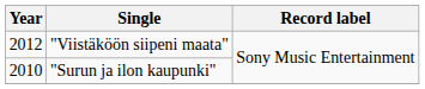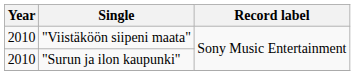"Viistäköön siipeni maata" | Year: 2012 -> 2010
